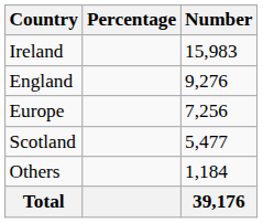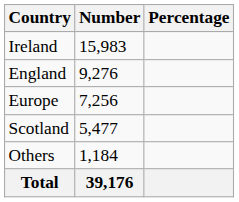columns swapped: Number <-> Percentage
